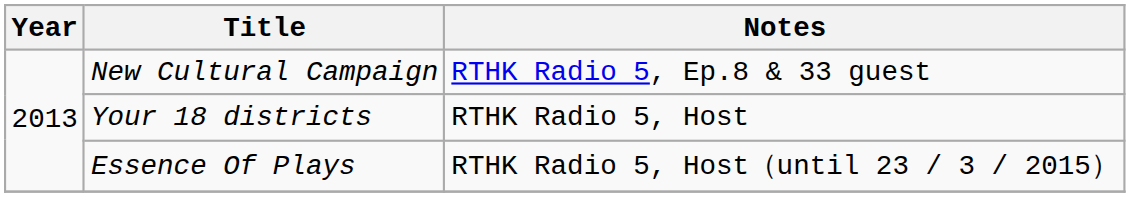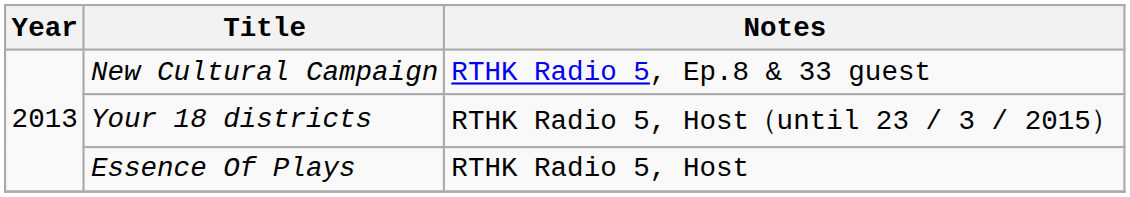Your 18 districts | Notes: RTHK Radio 5, Host -> RTHK Radio 5, Host（until 23 / 3 / 2015）
Essence Of Plays | Notes: RTHK Radio 5, Host（until 23 / 3 / 2015） -> RTHK Radio 5, Host
